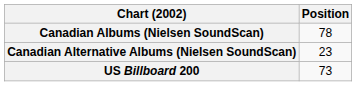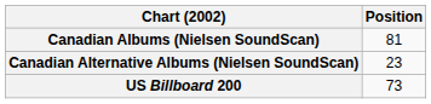Canadian Albums (Nielsen SoundScan) | Position: 78 -> 81
